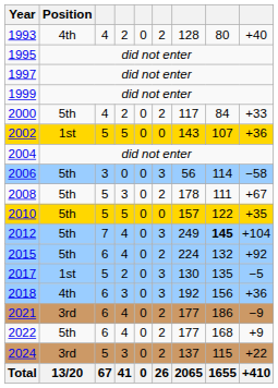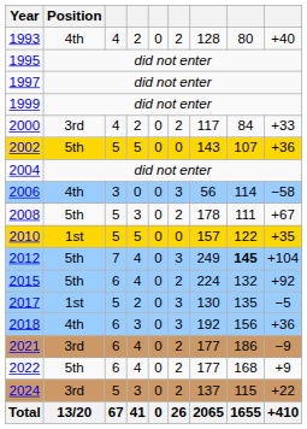2000 | Position: 5th -> 3rd
2002 | Position: 1st -> 5th
2006 | Position: 5th -> 4th
2010 | Position: 5th -> 1st
